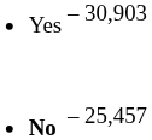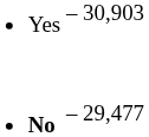No | column 3: 25,457 -> 29,477
